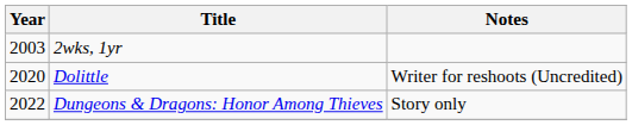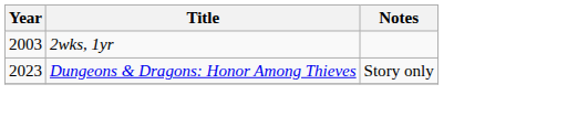- row: 2020 | Dolittle | Writer for reshoots (Uncredited)
Dungeons & Dragons: Honor Among Thieves | Year: 2022 -> 2023
